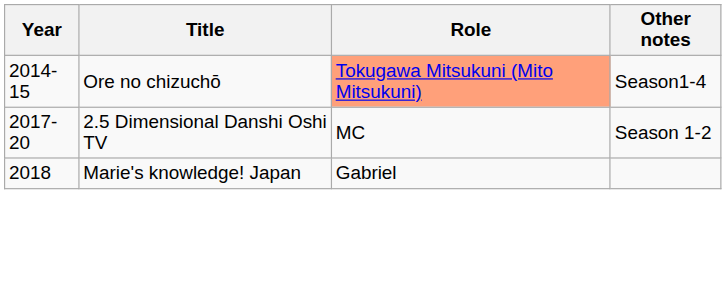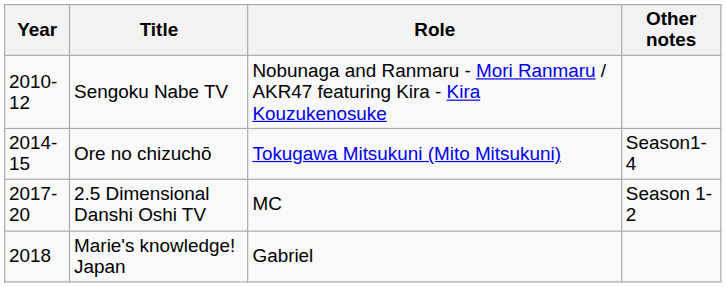+ row: 2010-12 | Sengoku Nabe TV | Nobunaga and Ranmaru - Mori Ranmaru / AKR47 featuring Kira - Kira Kouzukenosuke
Ore no chizuchō | Role: lightsalmon background -> no background
